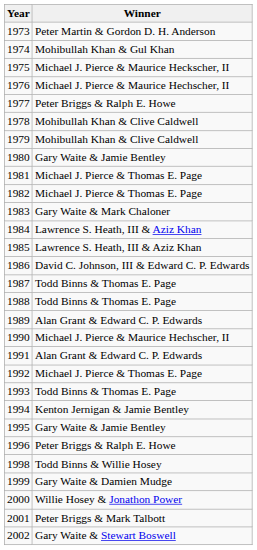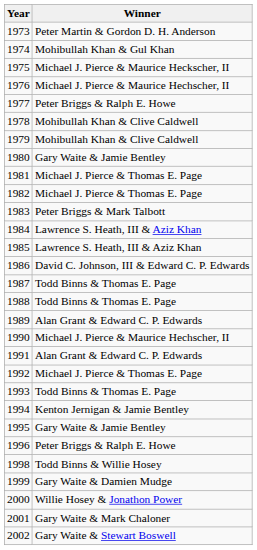1983 | Winner: Gary Waite & Mark Chaloner -> Peter Briggs & Mark Talbott
2001 | Winner: Peter Briggs & Mark Talbott -> Gary Waite & Mark Chaloner
